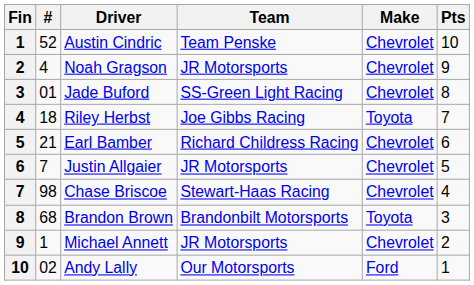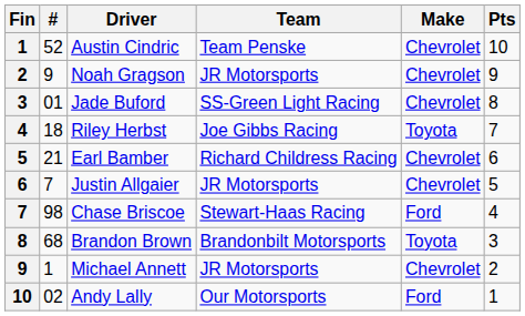Noah Gragson | #: 4 -> 9
Chase Briscoe | Make: Chevrolet -> Ford
